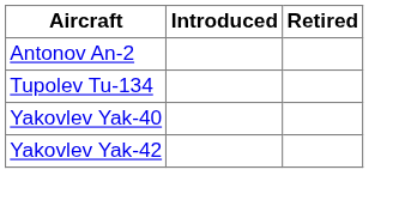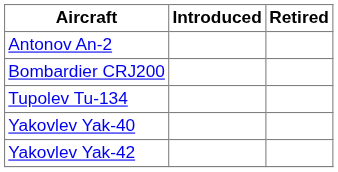+ row: Bombardier CRJ200
